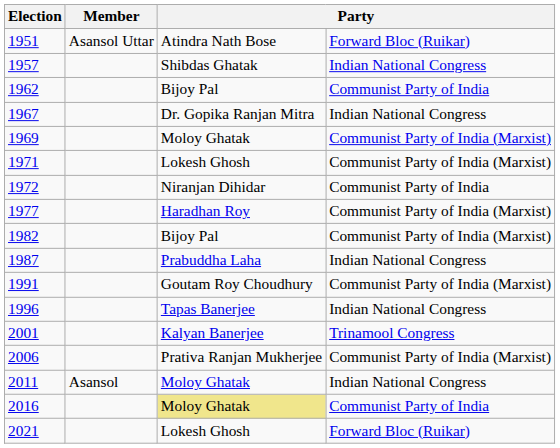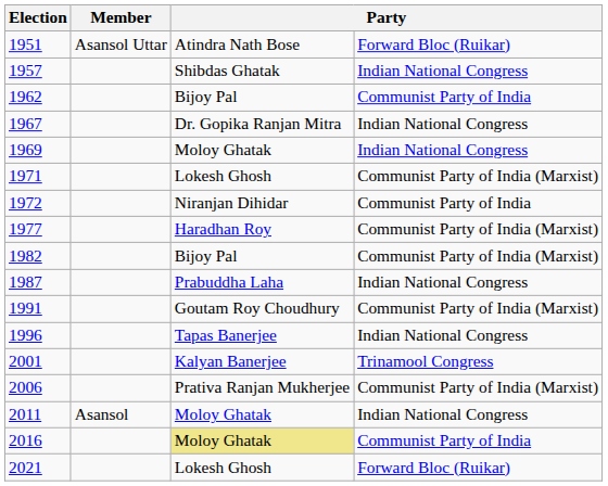1969 | column 4: Communist Party of India (Marxist) -> Indian National Congress
